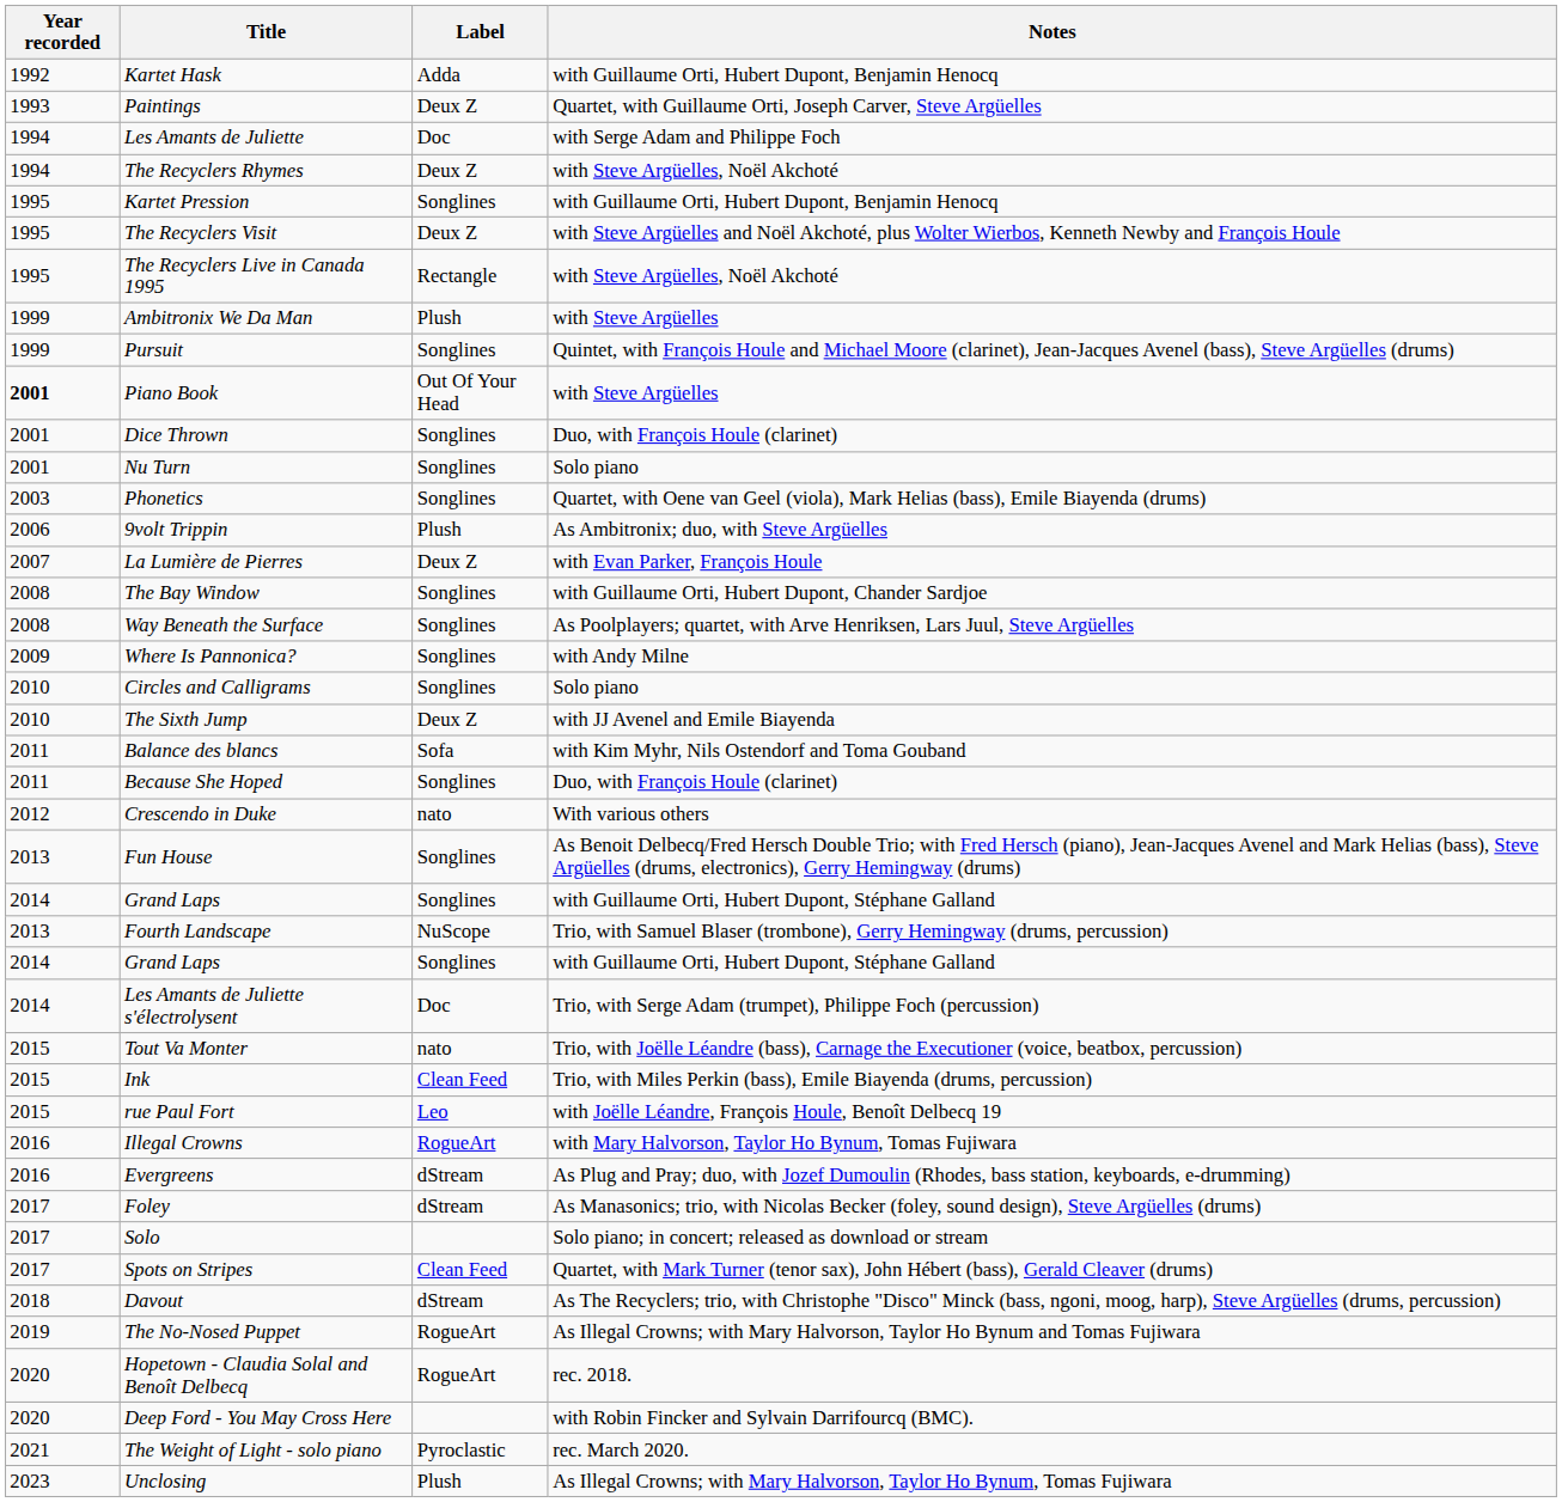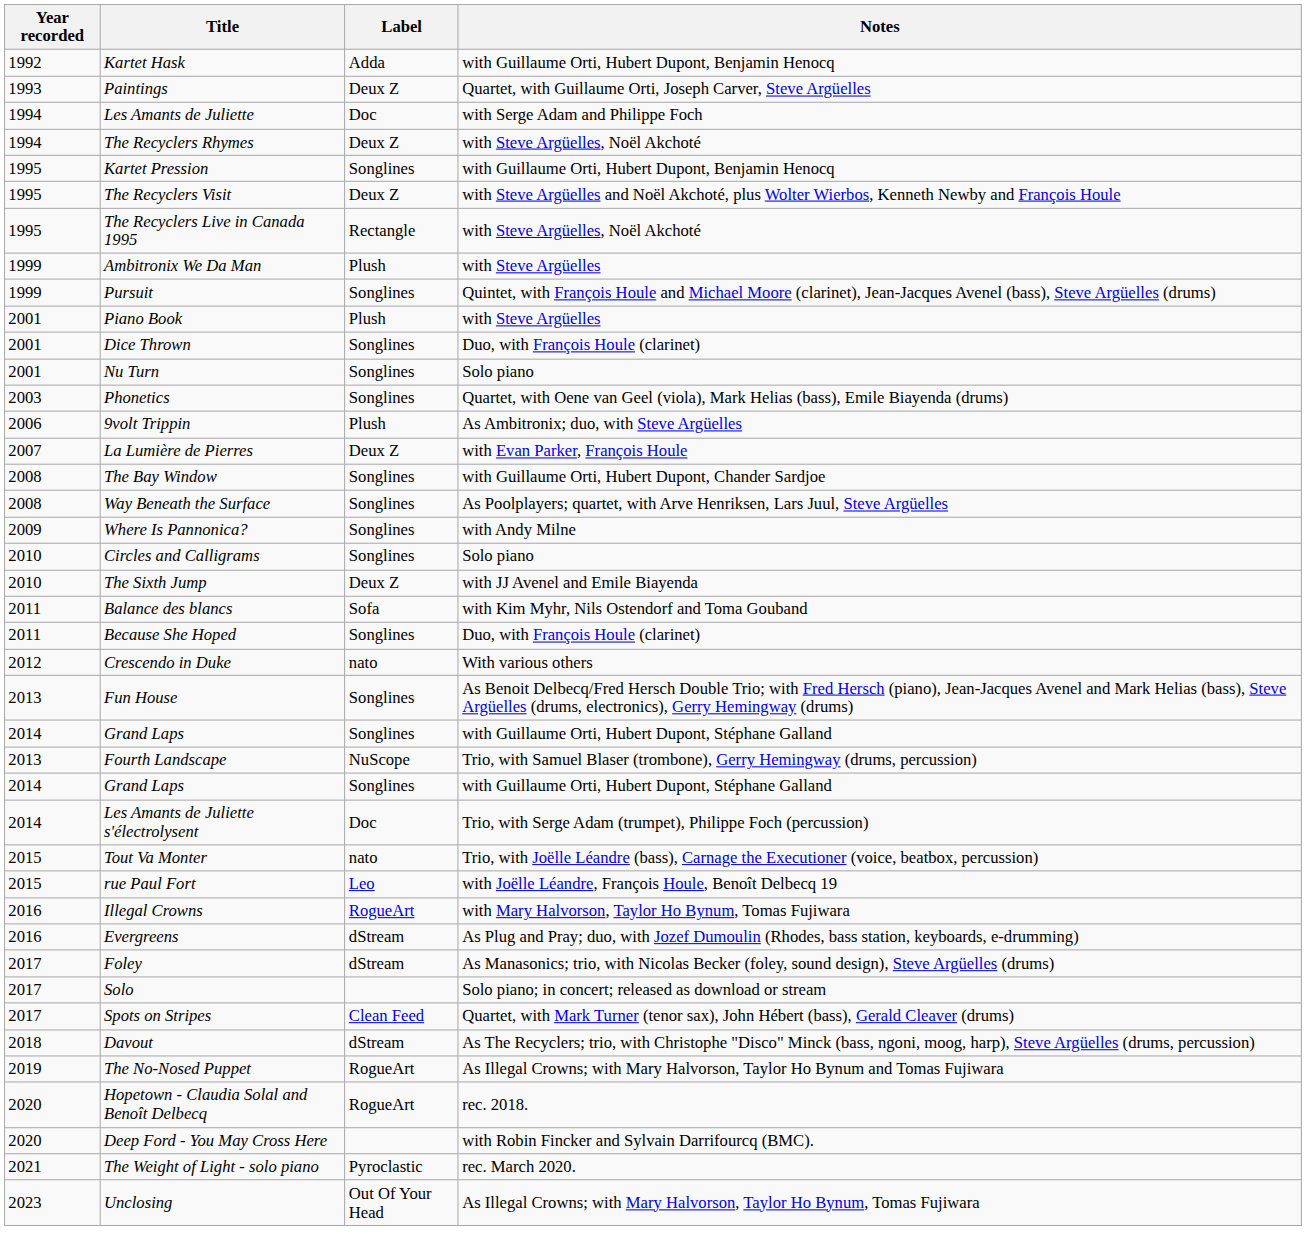Piano Book | Year recorded: bold -> normal
Piano Book | Label: Out Of Your Head -> Plush
- row: 2015 | Ink | Clean Feed | Trio, with Miles Perkin (bass), Emile Biayenda (drums, percussion)
Unclosing | Label: Plush -> Out Of Your Head
